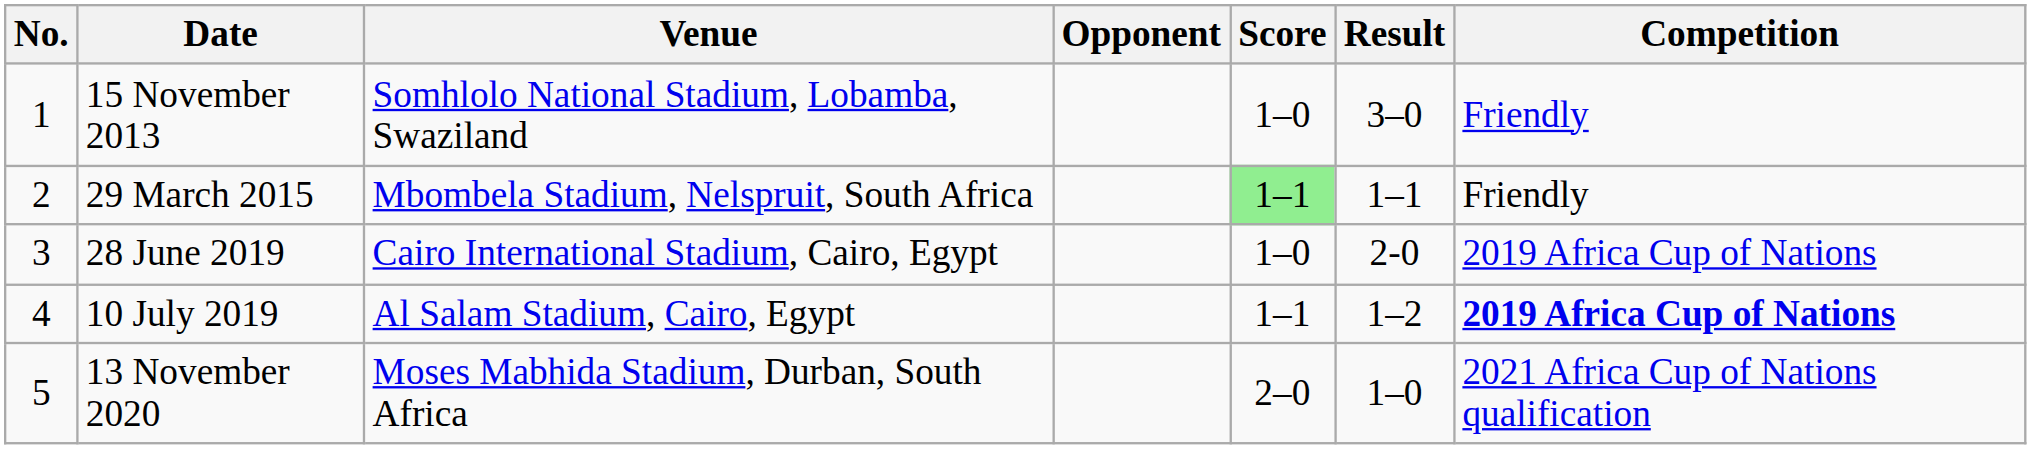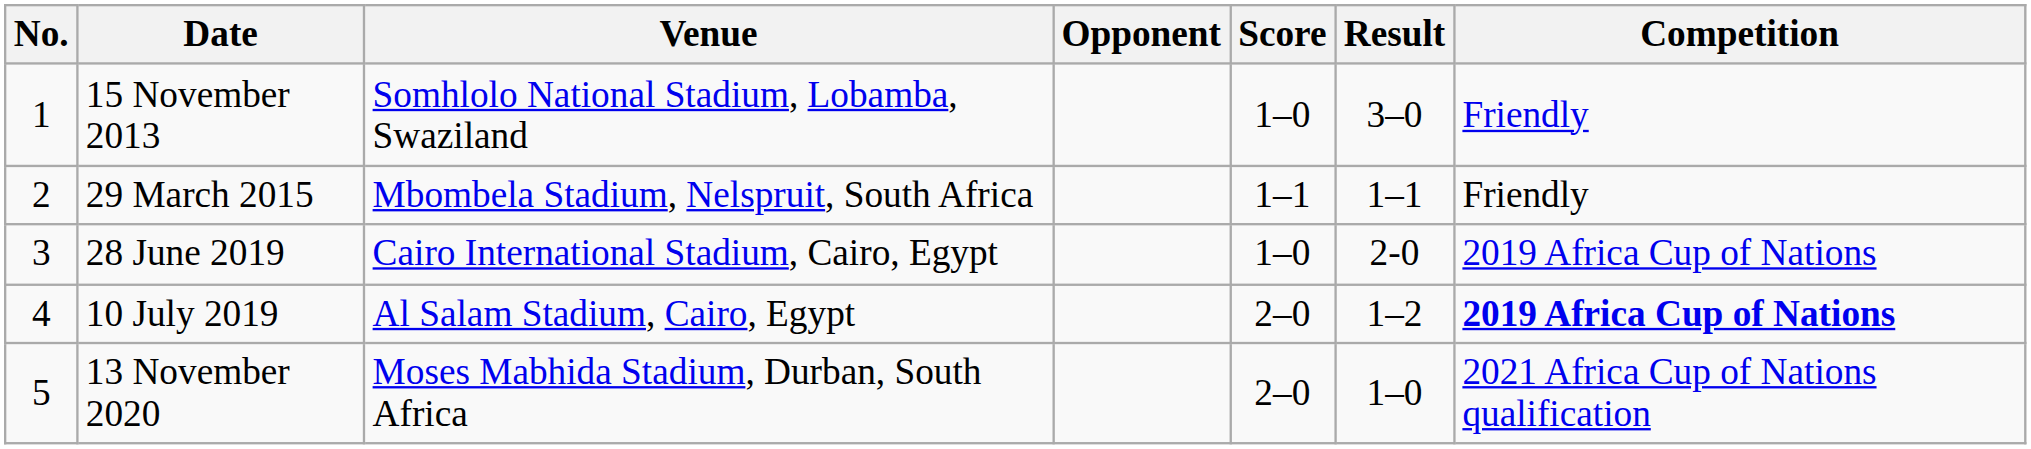29 March 2015 | Score: lightgreen background -> no background
10 July 2019 | Score: 1–1 -> 2–0
